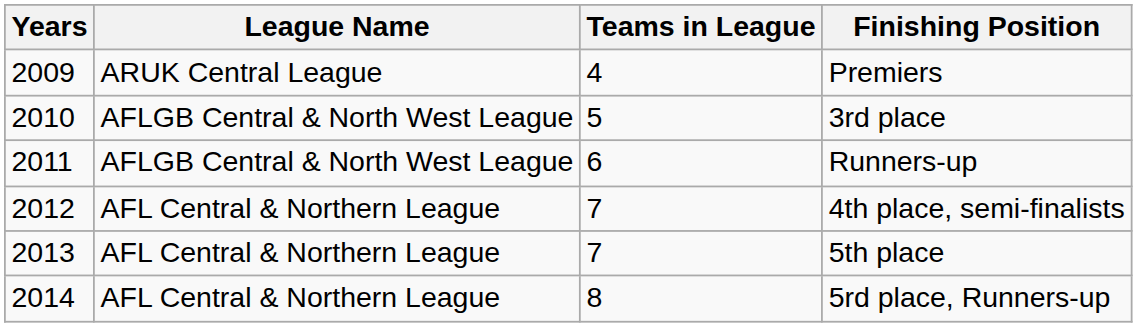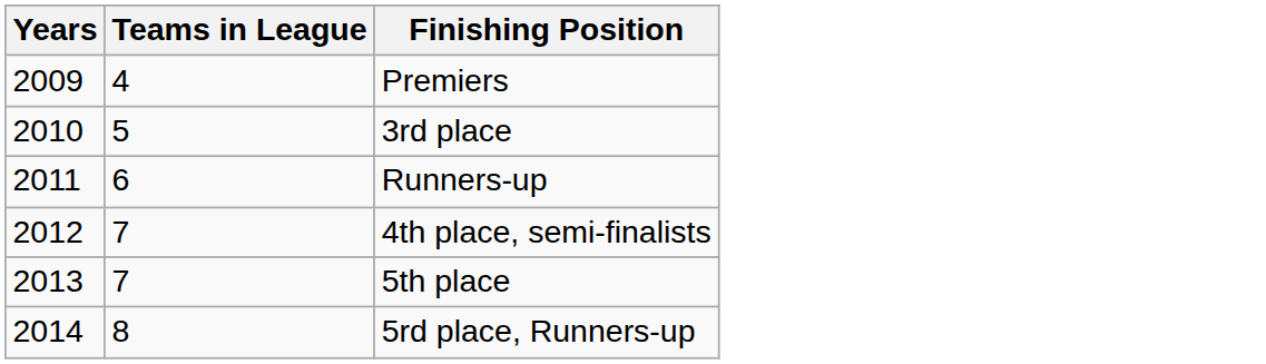- column: League Name | ARUK Central League | AFLGB Central & North West League | AFLGB Central & North West League | AFL Central & Northern League | AFL Central & Northern League | AFL Central & Northern League
